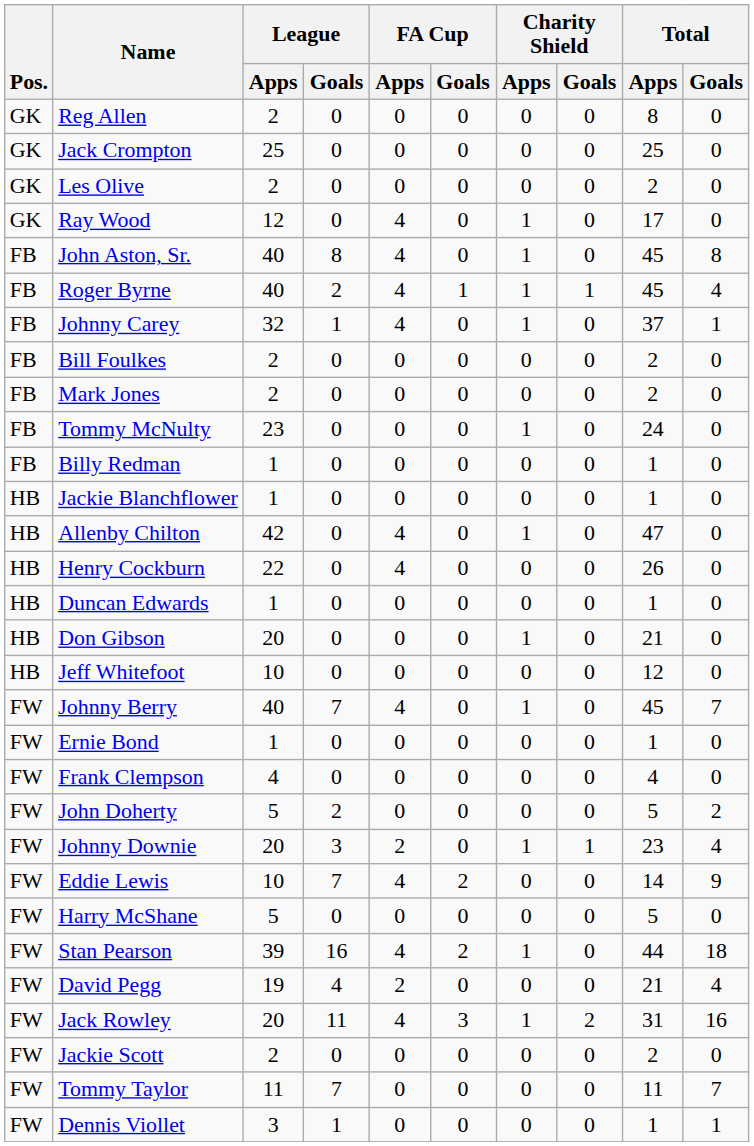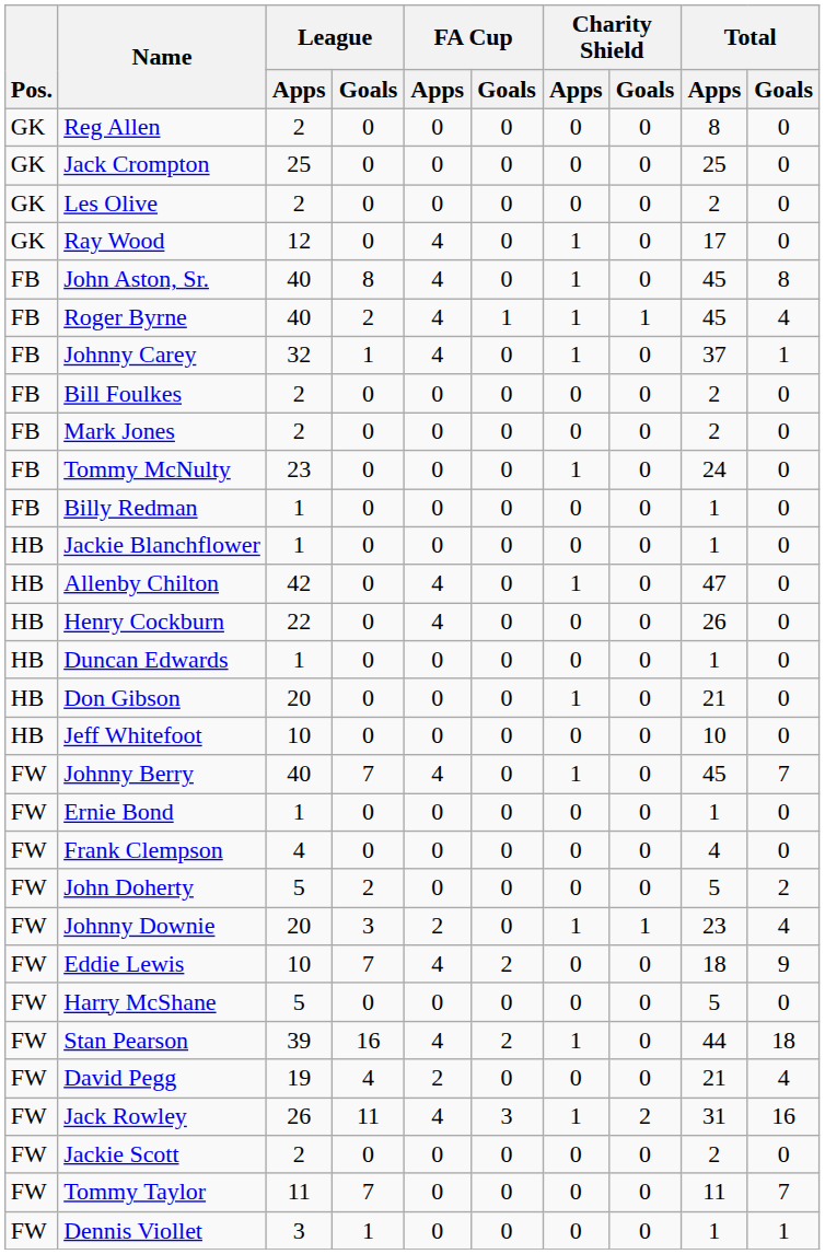Jeff Whitefoot | Total / Apps: 12 -> 10
Eddie Lewis | Total / Apps: 14 -> 18
Jack Rowley | League / Apps: 20 -> 26
